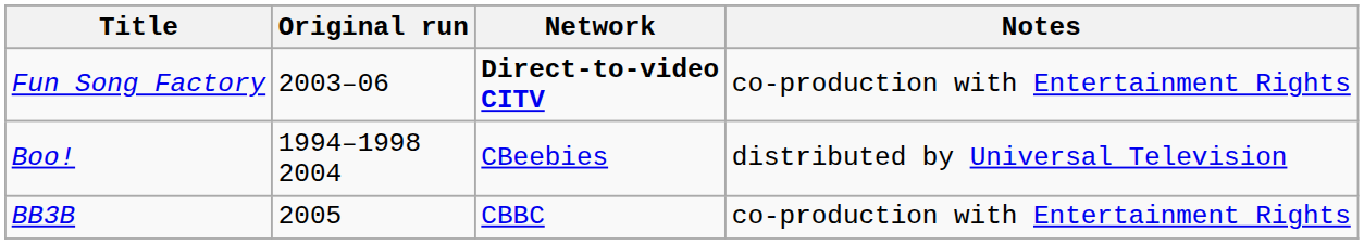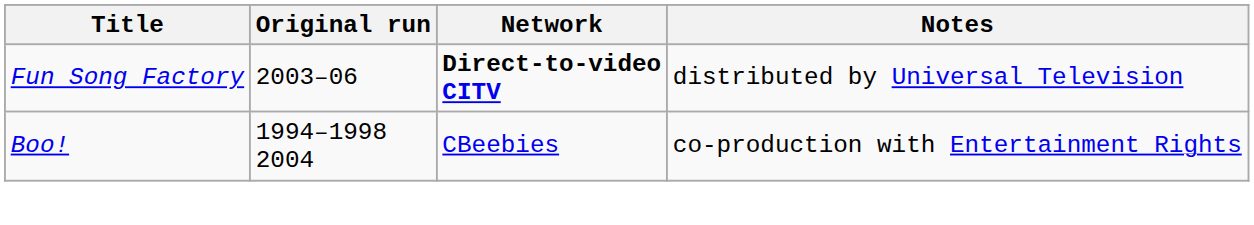Fun Song Factory | Notes: co-production with Entertainment Rights -> distributed by Universal Television
Boo! | Notes: distributed by Universal Television -> co-production with Entertainment Rights
- row: BB3B | 2005 | CBBC | co-production with Entertainment Rights
